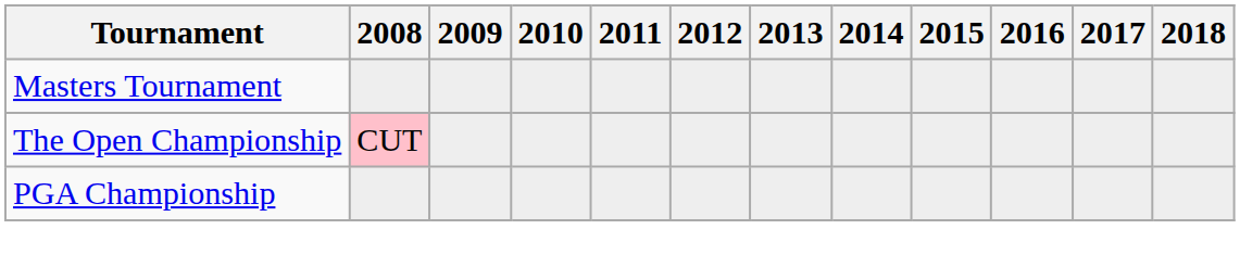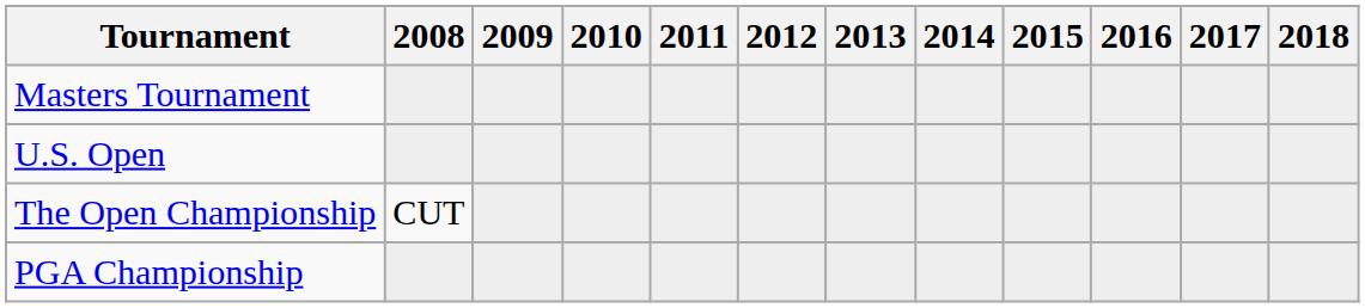+ row: U.S. Open
The Open Championship | 2008: pink background -> no background
